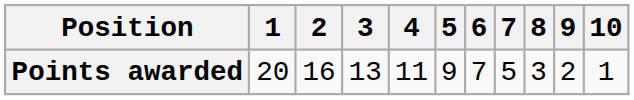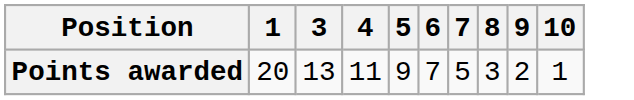- column: 2 | 16
